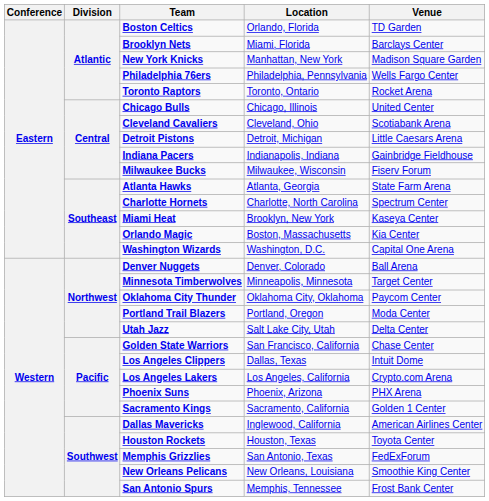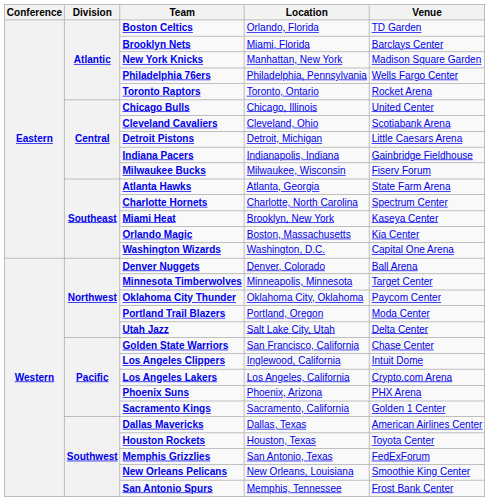Los Angeles Clippers | Location: Dallas, Texas -> Inglewood, California
Dallas Mavericks | Location: Inglewood, California -> Dallas, Texas
